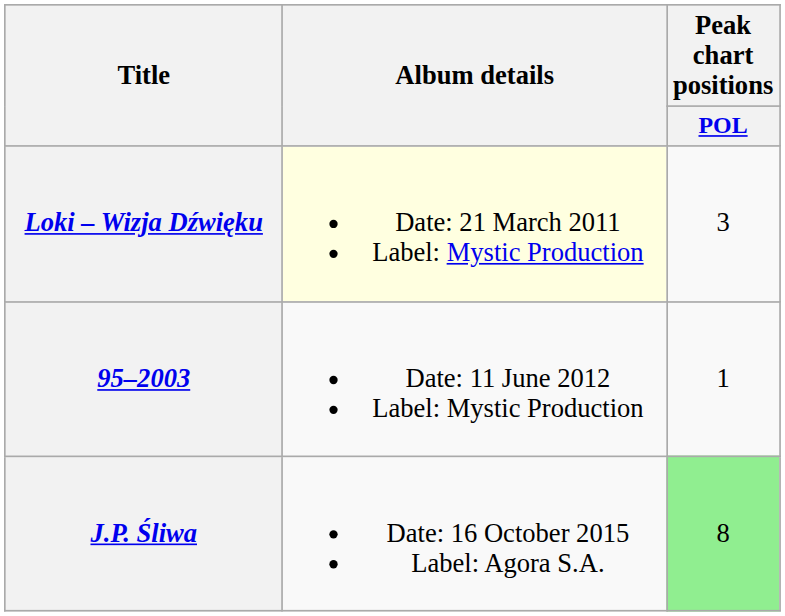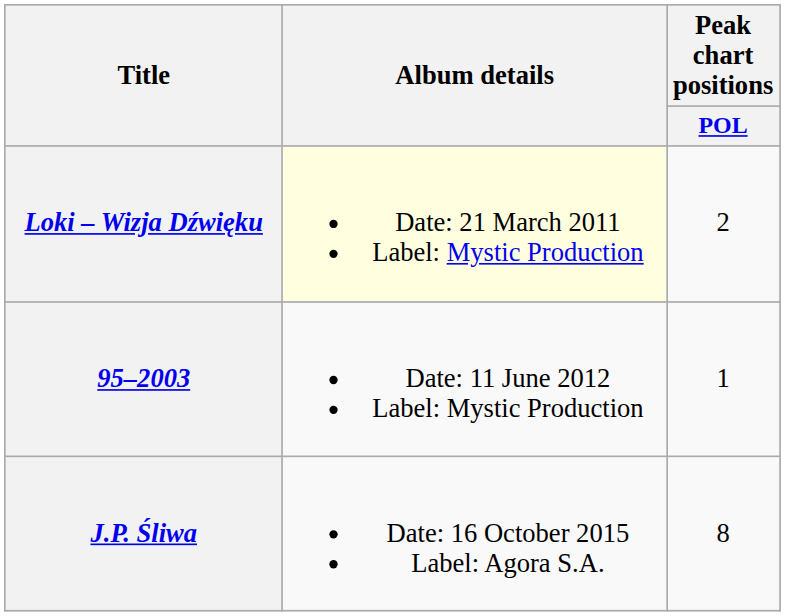Loki – Wizja Dźwięku | Peak chart positions / POL: 3 -> 2
J.P. Śliwa | Peak chart positions / POL: lightgreen background -> no background
